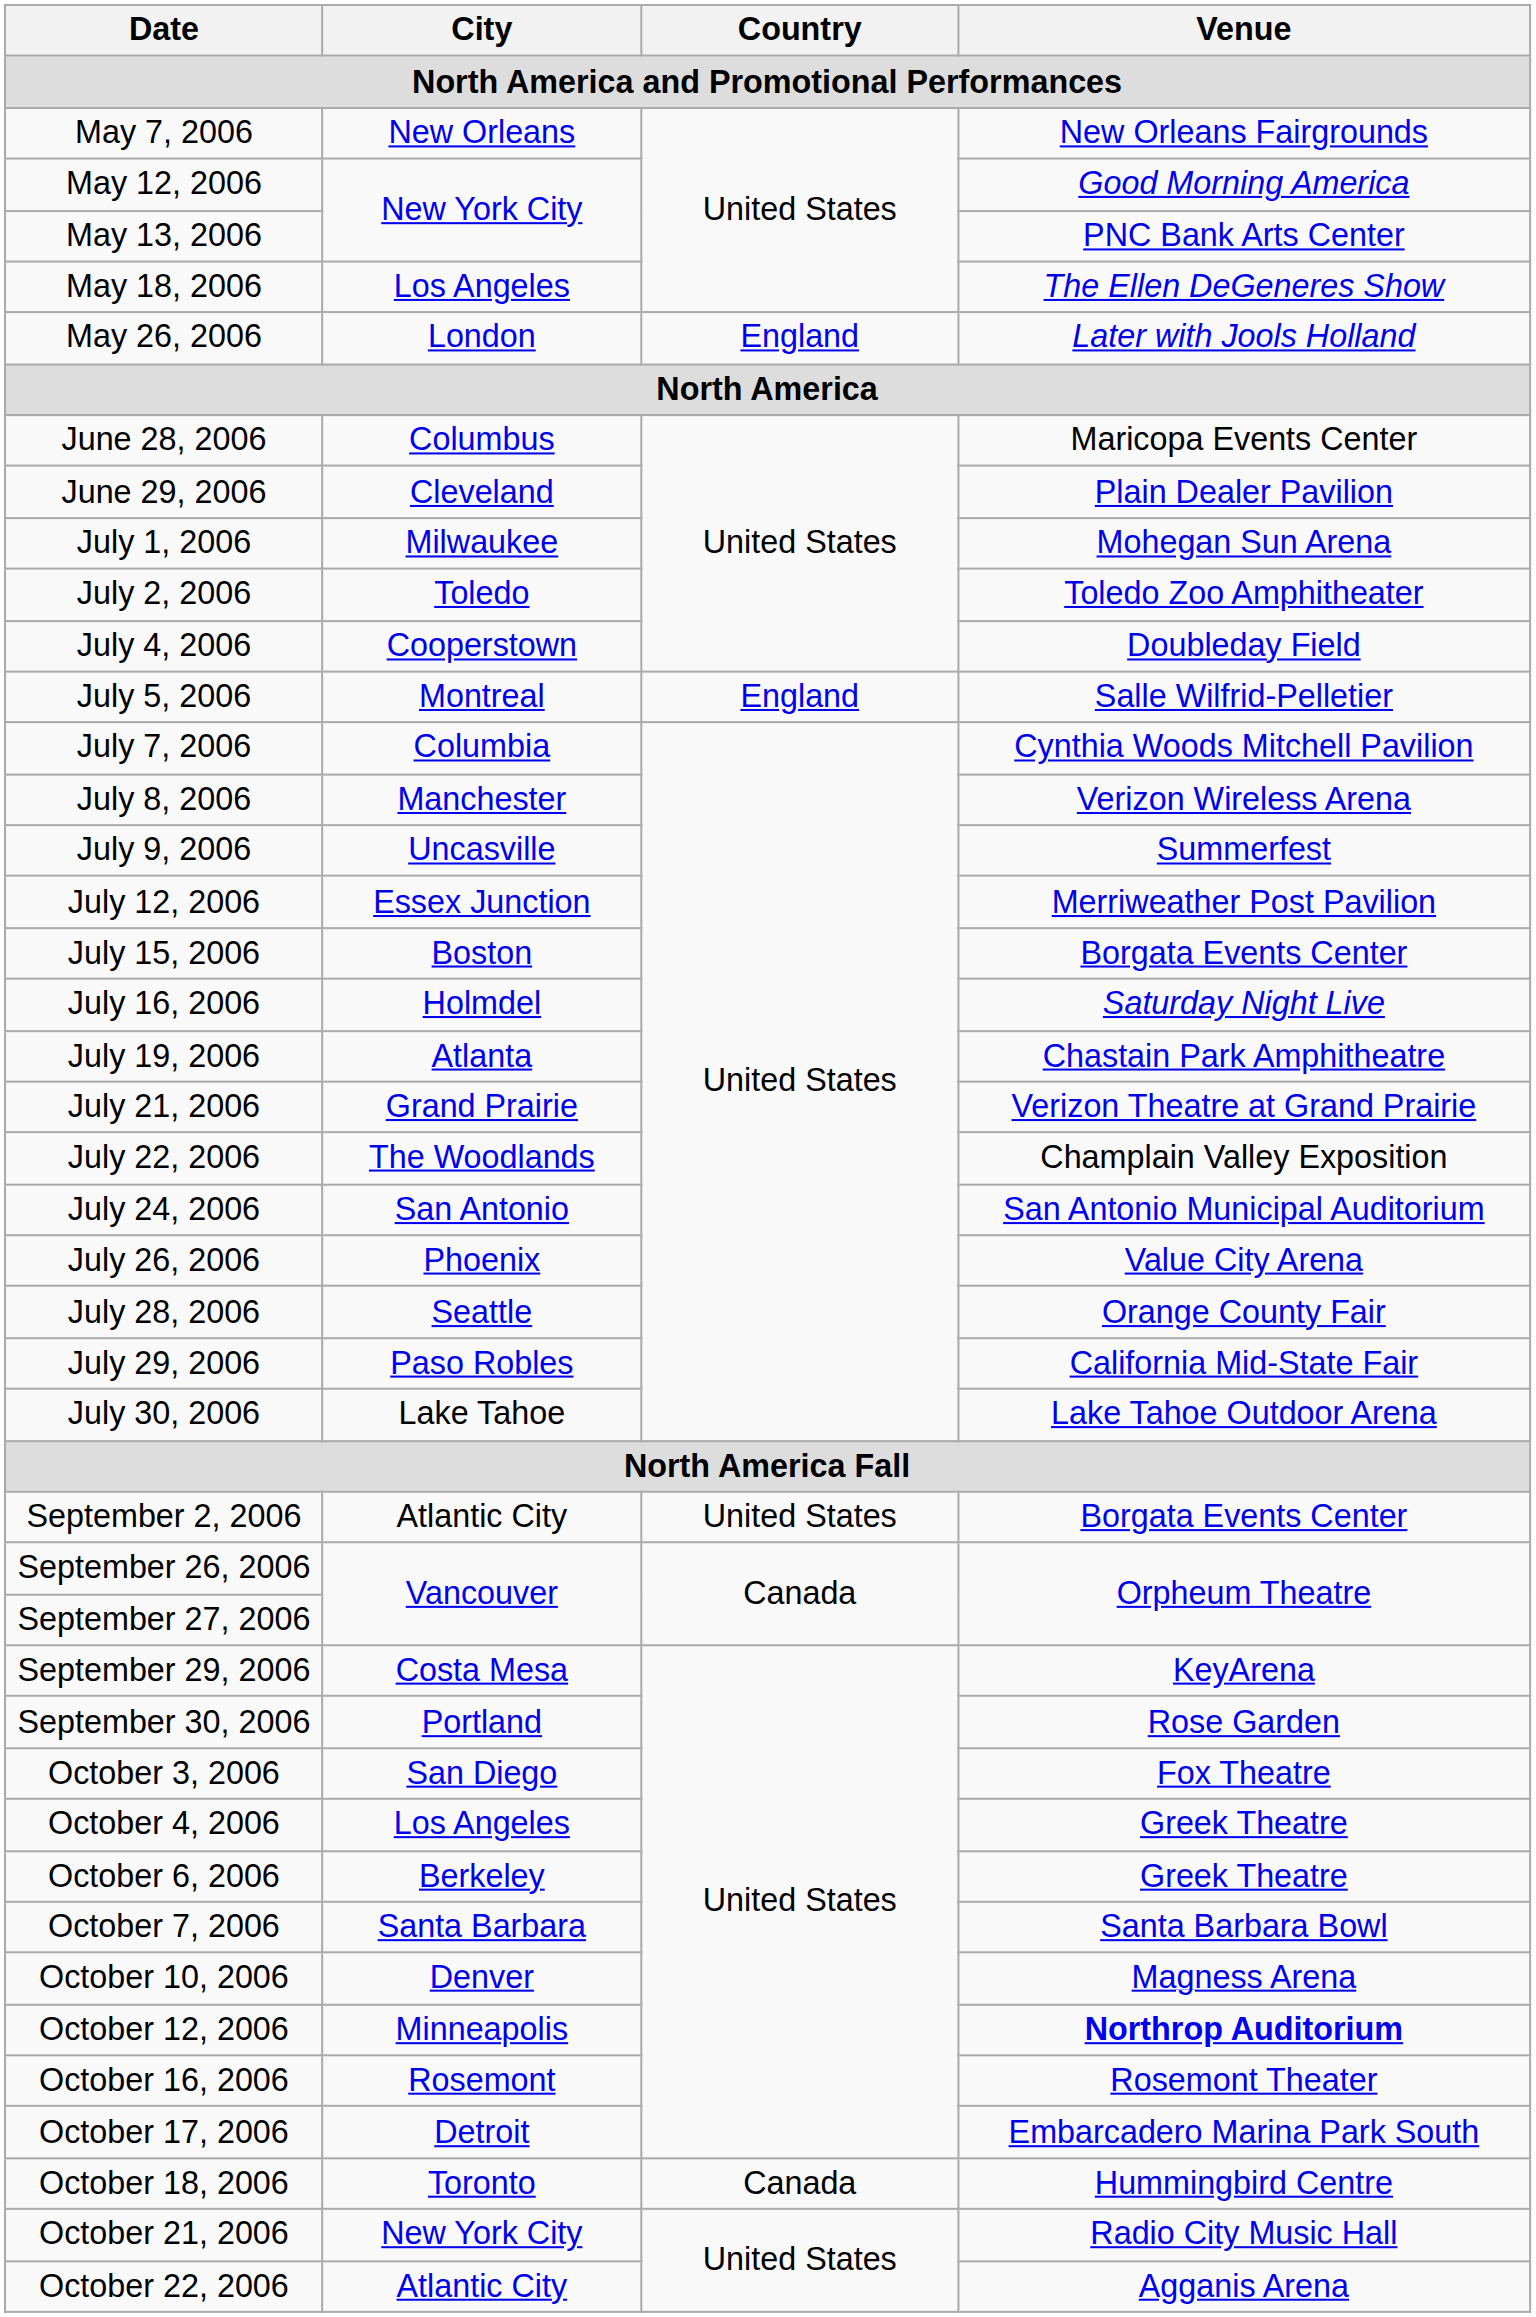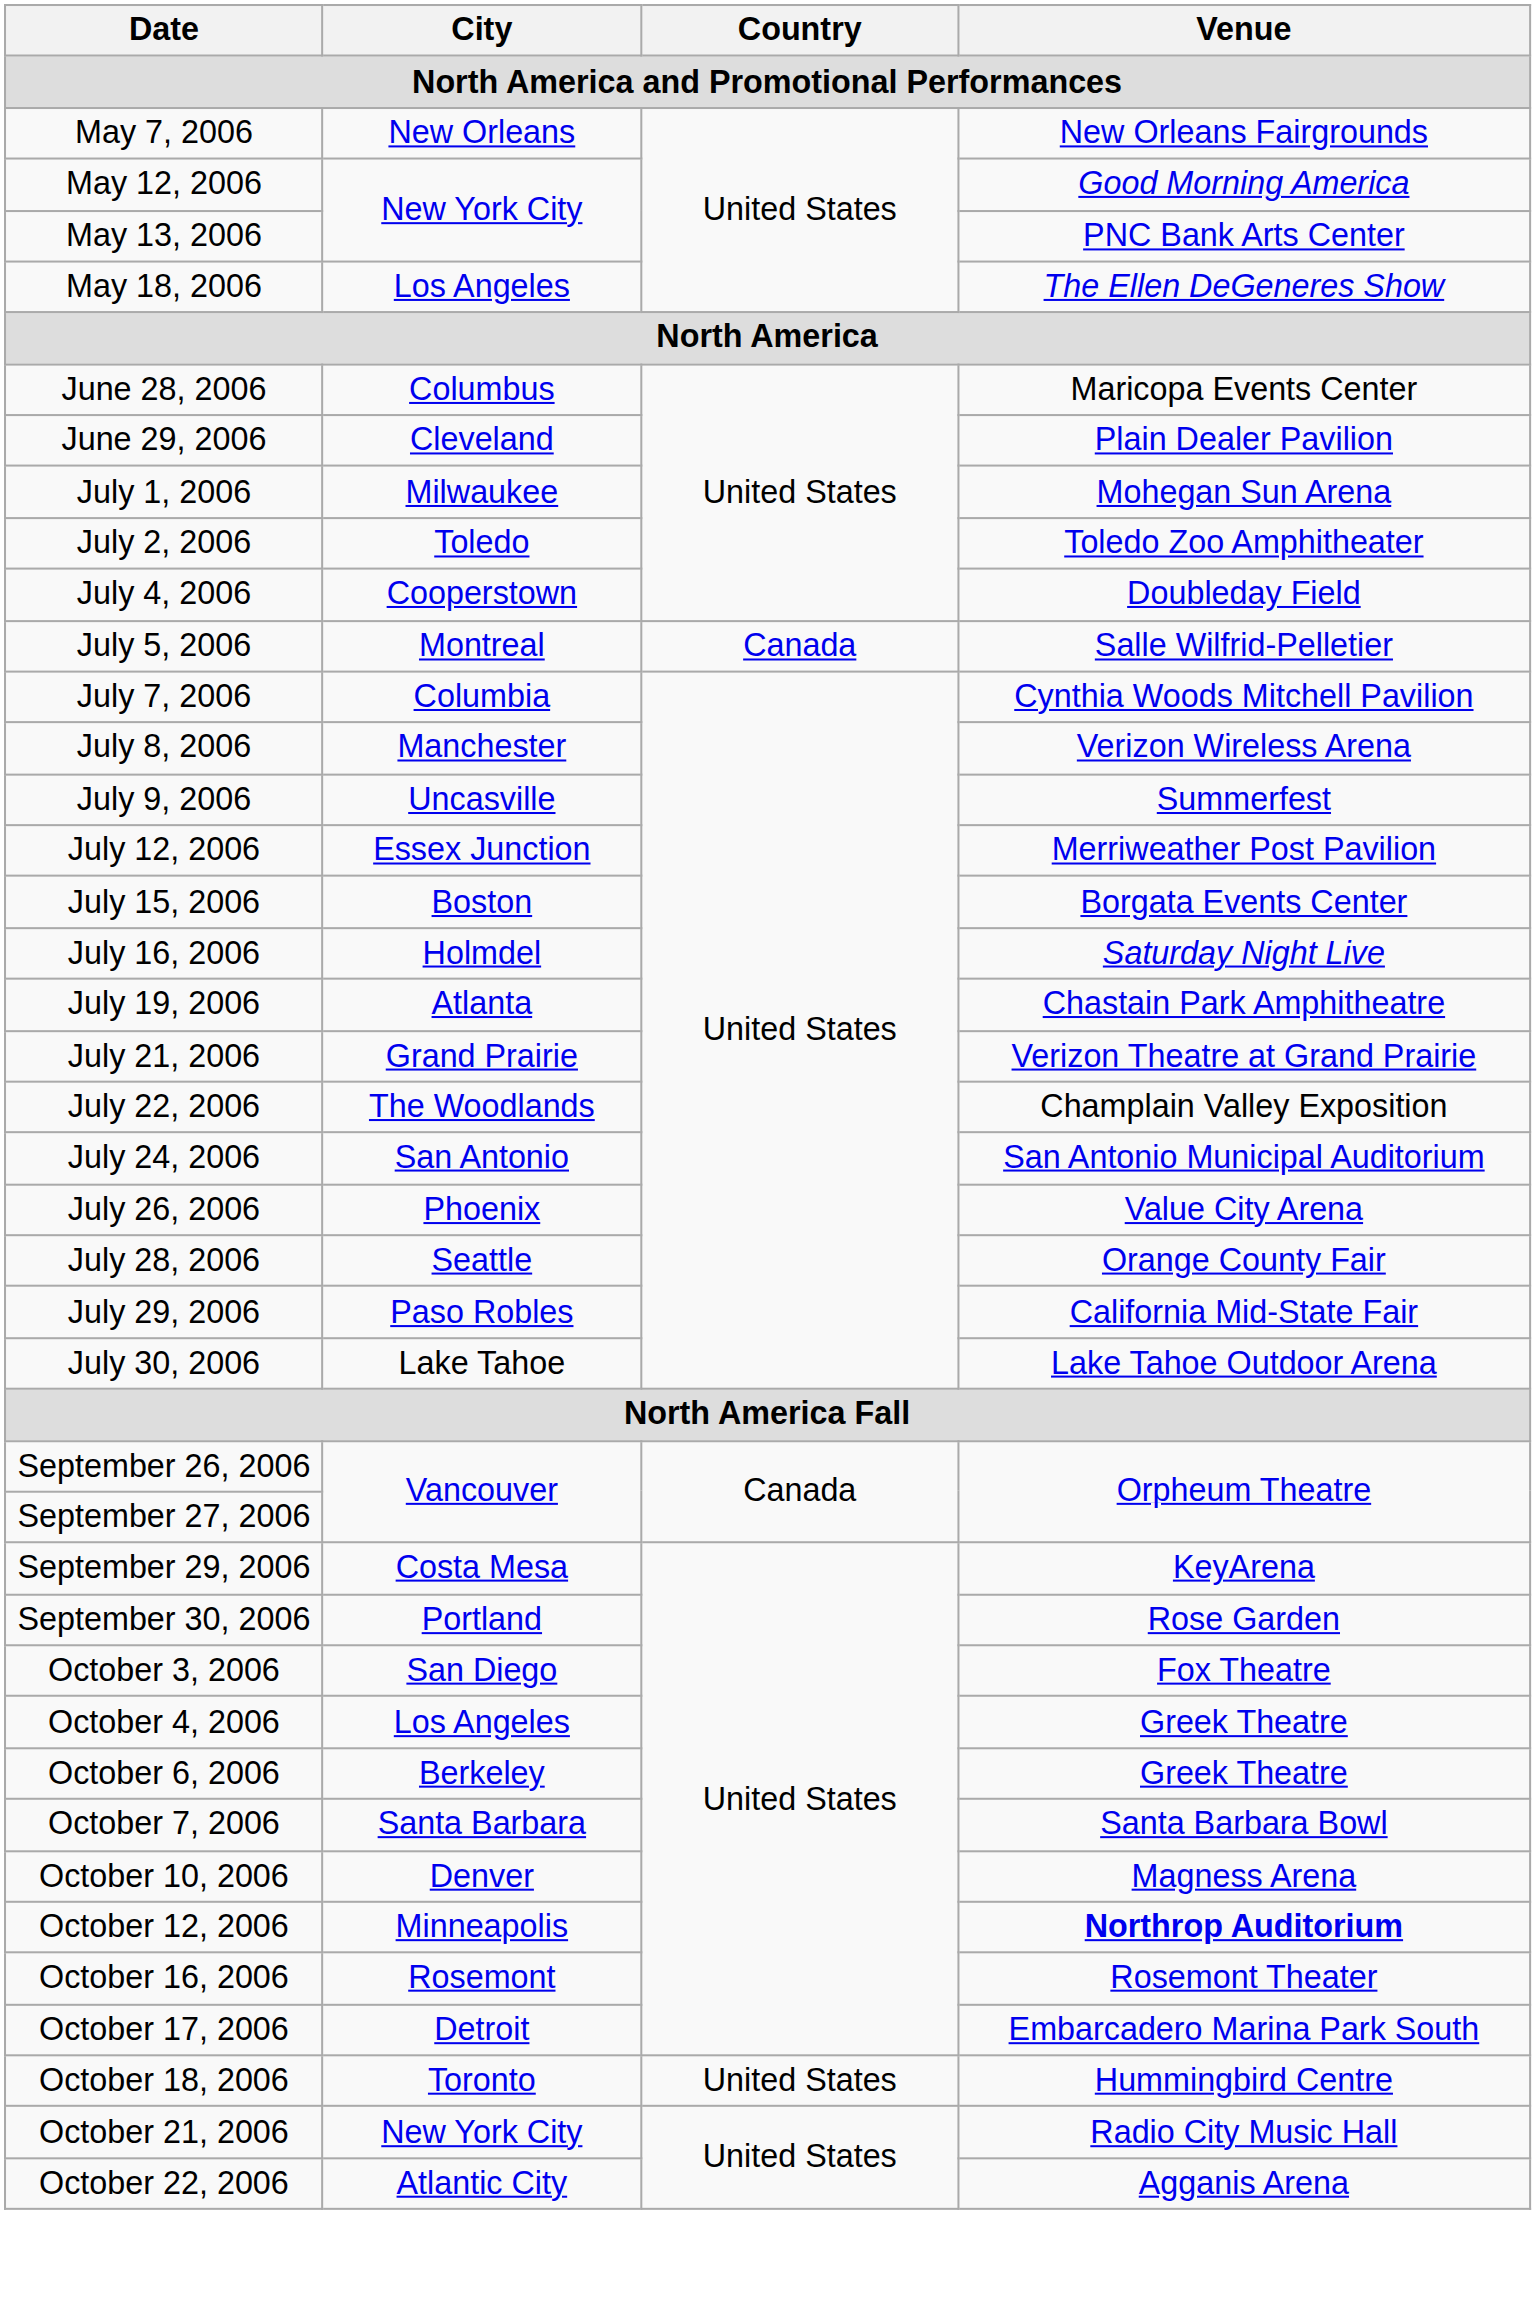- row: May 26, 2006 | London | England | Later with Jools Holland
July 5, 2006 | Country: England -> Canada
- row: September 2, 2006 | Atlantic City | United States | Borgata Events Center
October 18, 2006 | Country: Canada -> United States
